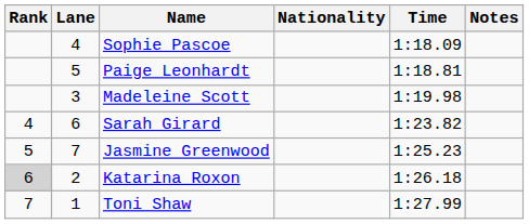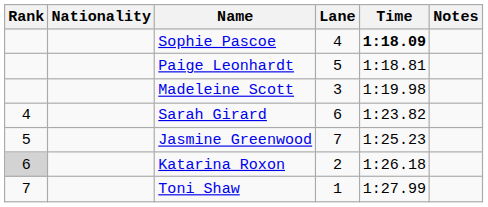columns swapped: Lane <-> Nationality
Sophie Pascoe | Time: normal -> bold
